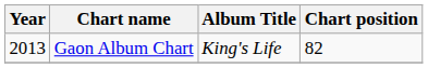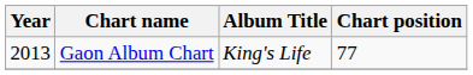Gaon Album Chart | Chart position: 82 -> 77
